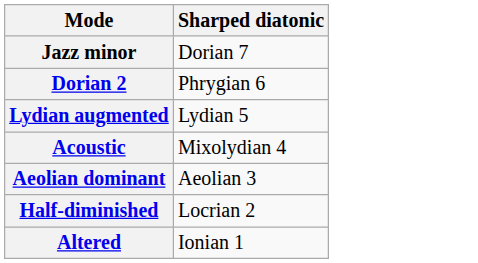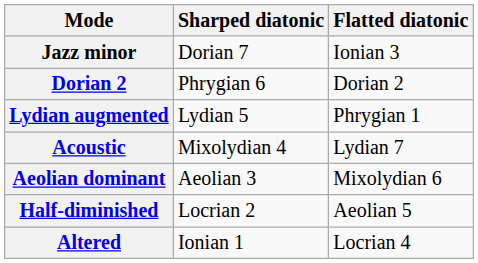+ column: Flatted diatonic | Ionian 3 | Dorian 2 | Phrygian 1 | Lydian 7 | Mixolydian 6 | Aeolian 5 | Locrian 4
